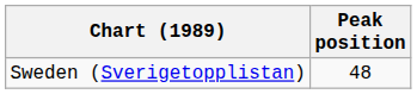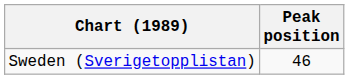Sweden (Sverigetopplistan) | Peak position: 48 -> 46
